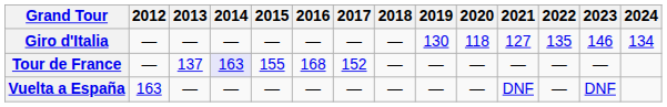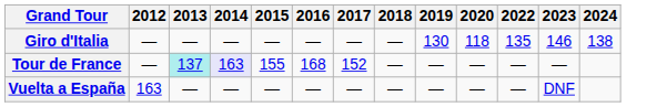- column: 2021 | 127 | — | DNF
Giro d'Italia | 2024: 134 -> 138
Tour de France | 2013: no background -> paleturquoise background
